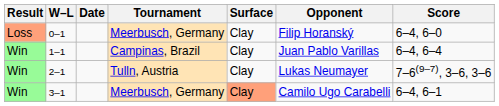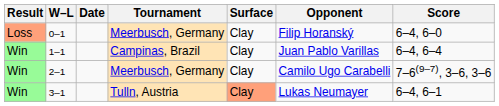2–1 | Tournament: Tulln, Austria -> Meerbusch, Germany
2–1 | Opponent: Lukas Neumayer -> Camilo Ugo Carabelli
3–1 | Tournament: Meerbusch, Germany -> Tulln, Austria
3–1 | Opponent: Camilo Ugo Carabelli -> Lukas Neumayer
